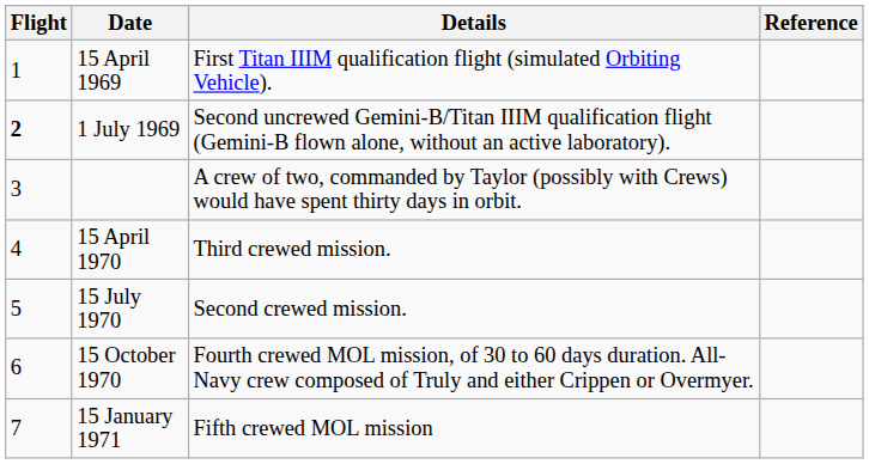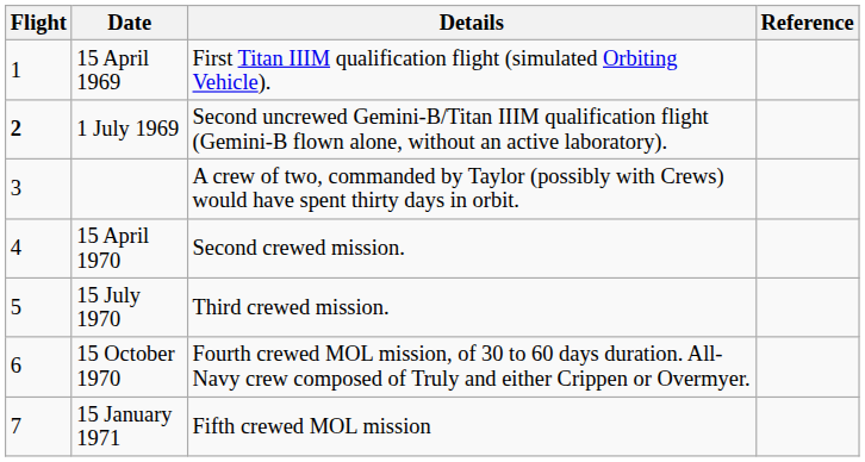15 April 1970 | Details: Third crewed mission. -> Second crewed mission.
15 July 1970 | Details: Second crewed mission. -> Third crewed mission.
